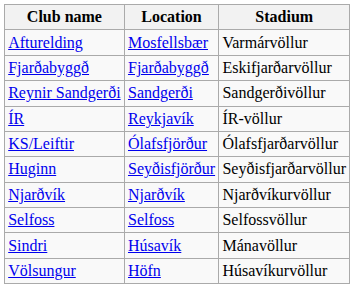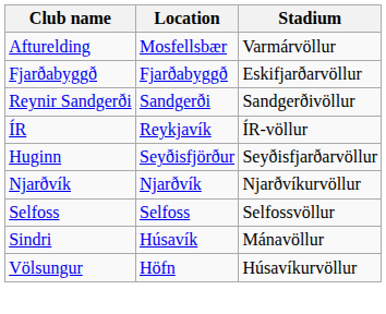- row: KS/Leiftir | Ólafsfjörður | Ólafsfjarðarvöllur
